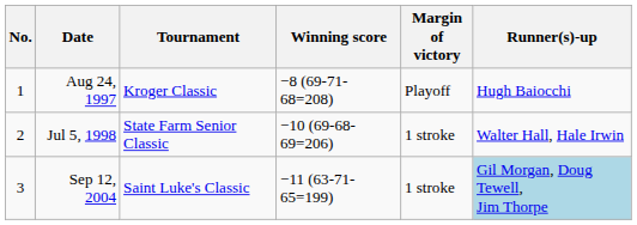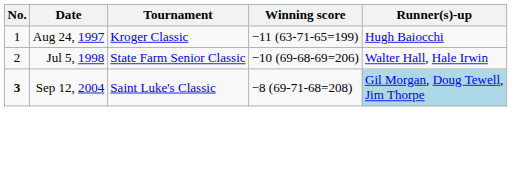- column: Margin of victory | Playoff | 1 stroke | 1 stroke
Aug 24, 1997 | Winning score: −8 (69-71-68=208) -> −11 (63-71-65=199)
Sep 12, 2004 | No.: normal -> bold
Sep 12, 2004 | Winning score: −11 (63-71-65=199) -> −8 (69-71-68=208)
